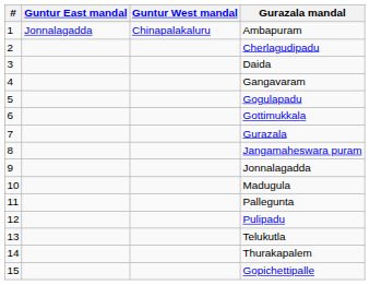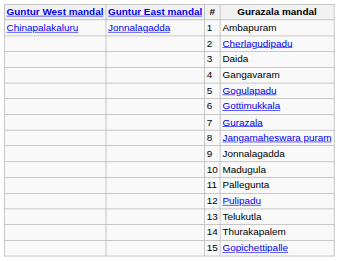columns swapped: # <-> Guntur West mandal
